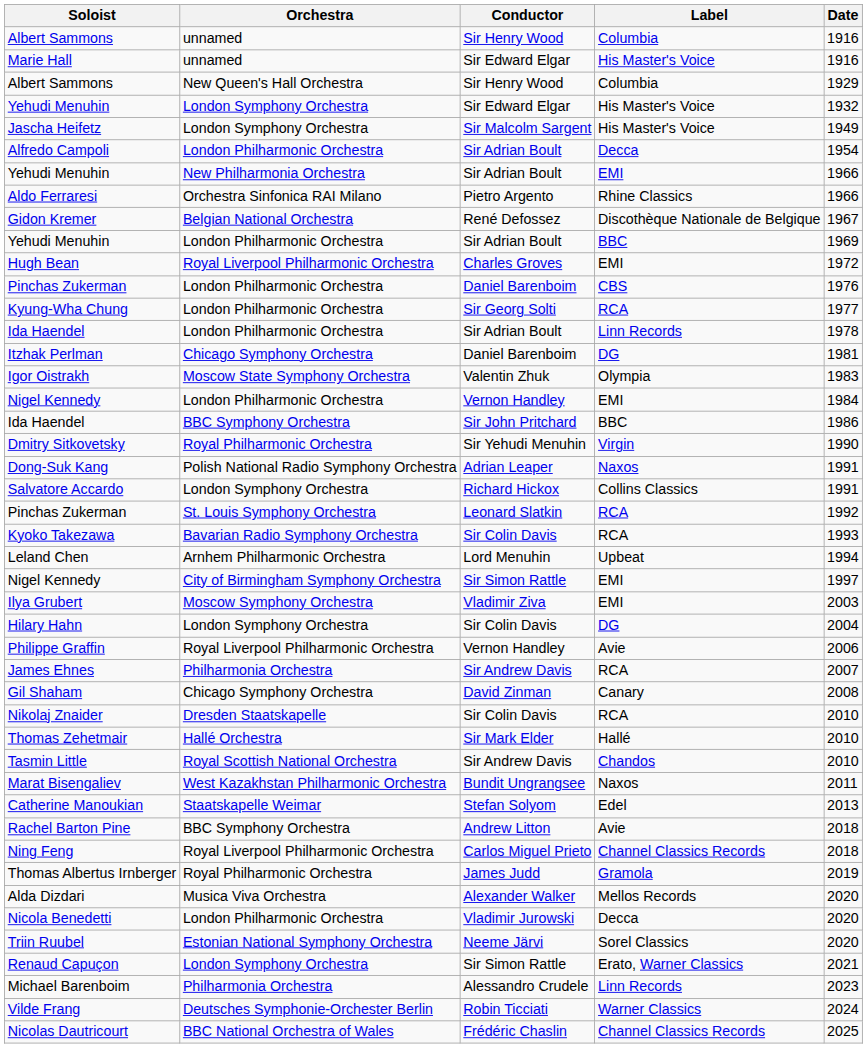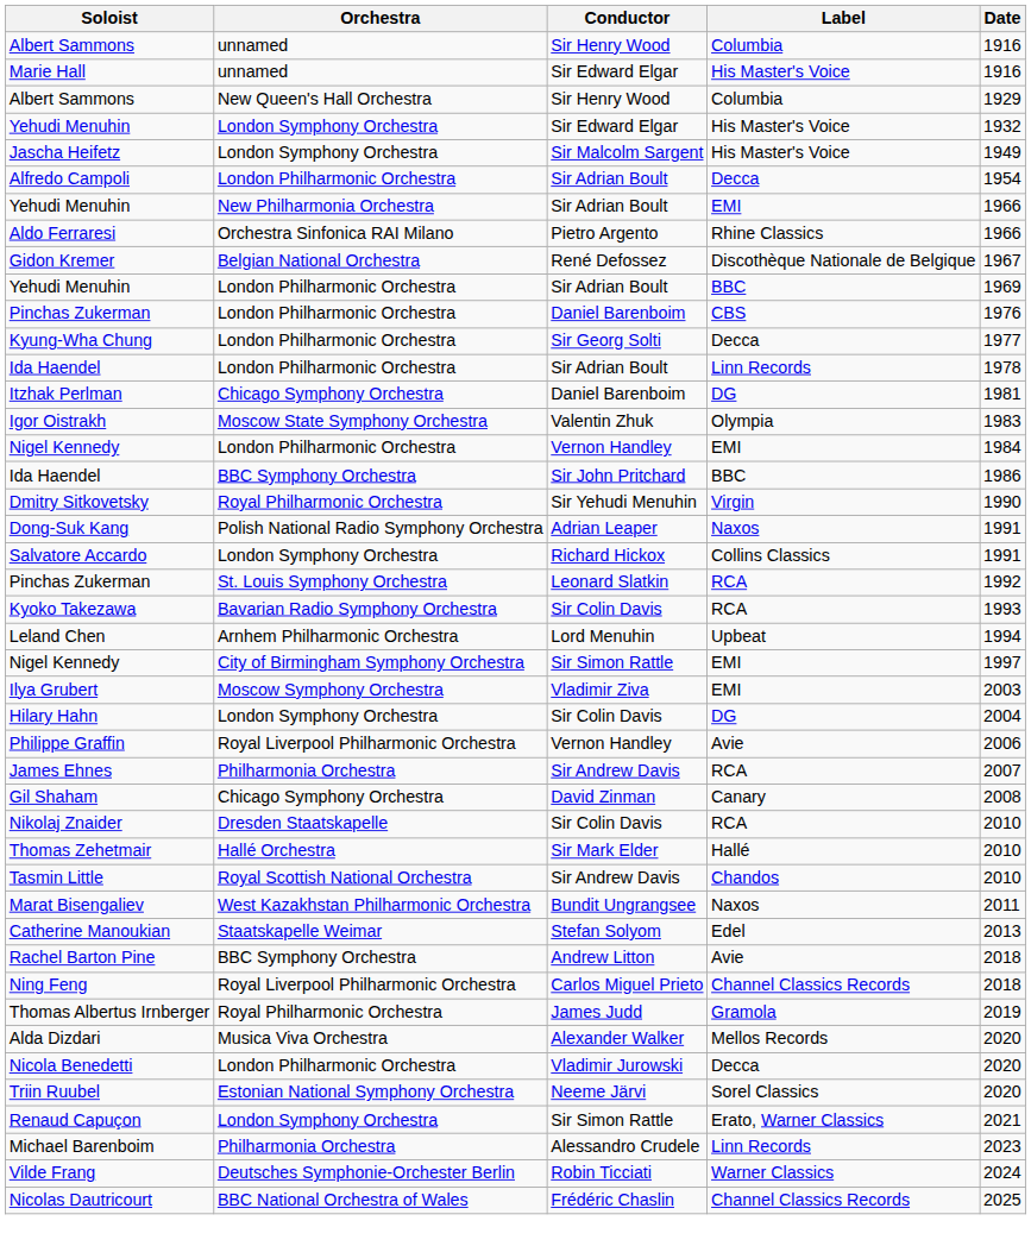- row: Hugh Bean | Royal Liverpool Philharmonic Orchestra | Charles Groves | EMI | 1972
Kyung-Wha Chung | Label: RCA -> Decca
